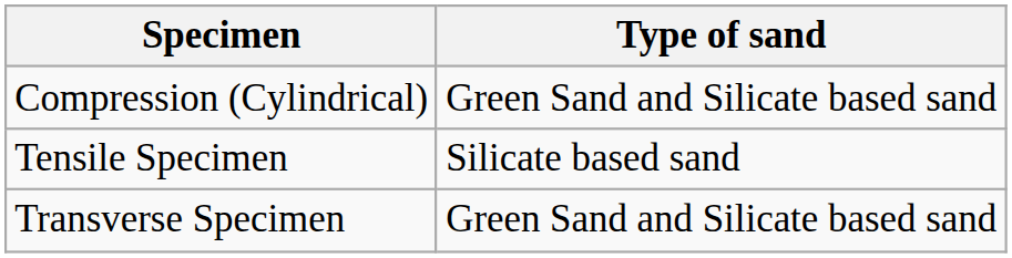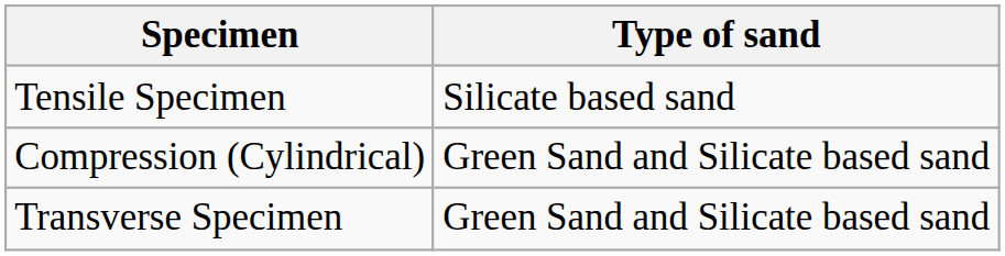rows swapped: Compression (Cylindrical) <-> Tensile Specimen
